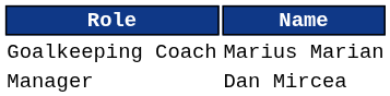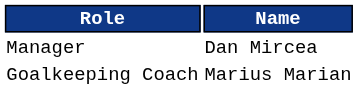rows swapped: Manager <-> Goalkeeping Coach
